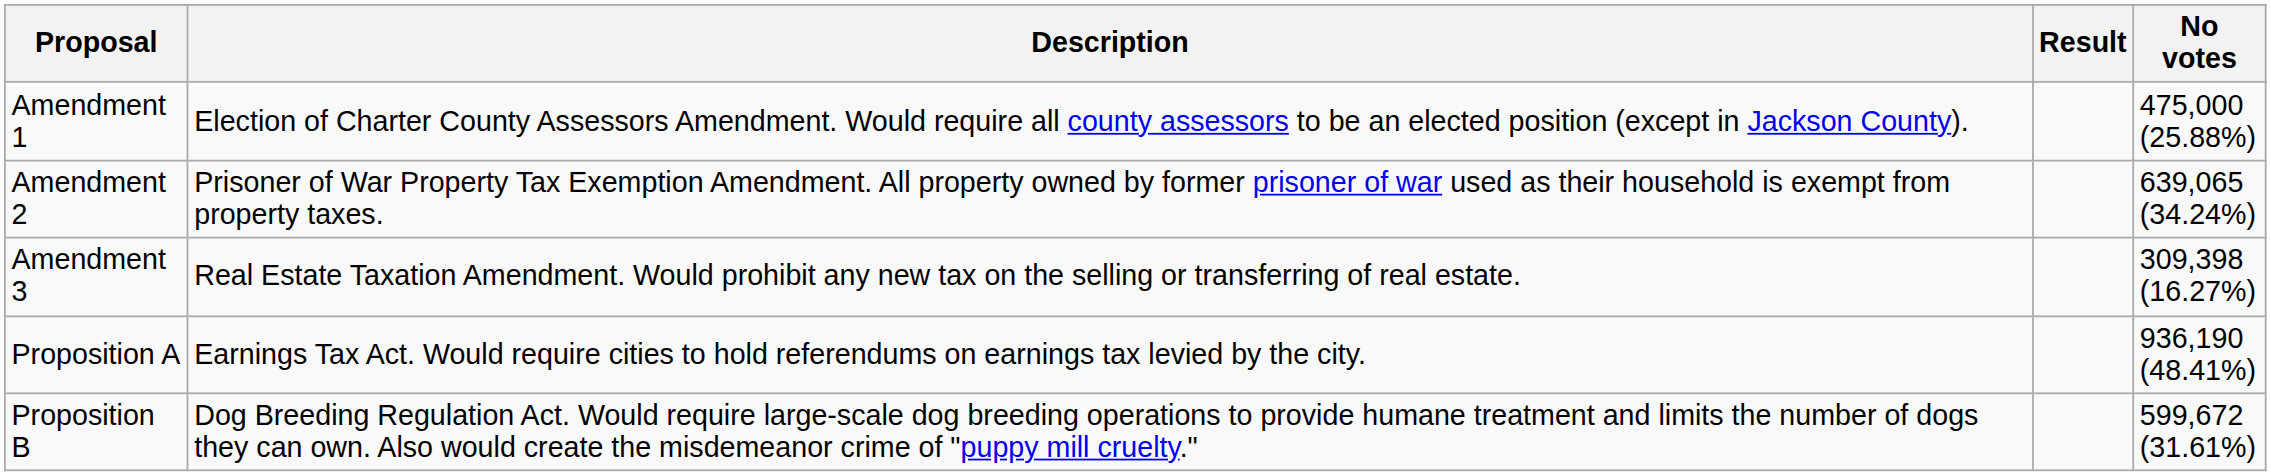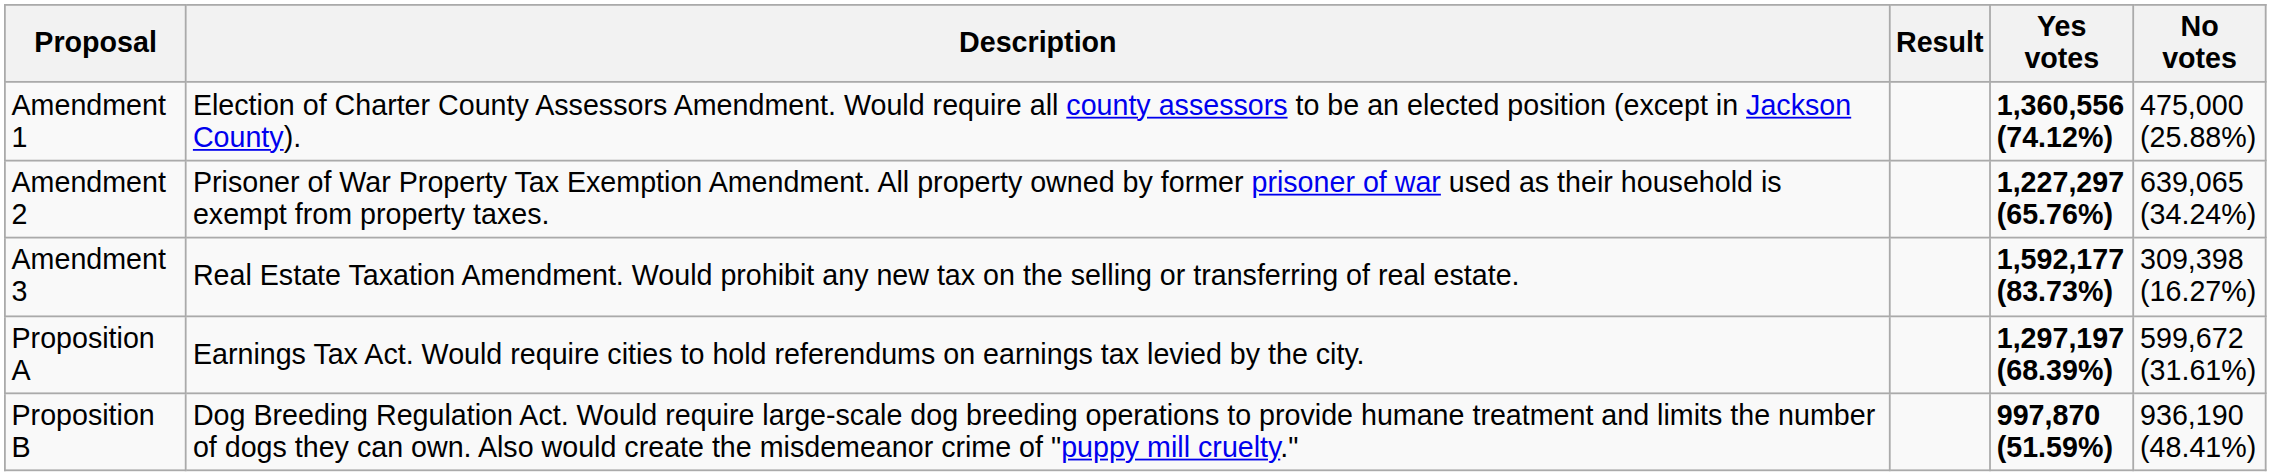+ column: Yes votes | 1,360,556 (74.12%) | 1,227,297 (65.76%) | 1,592,177 (83.73%) | 1,297,197 (68.39%) | 997,870 (51.59%)
Proposition A | No votes: 936,190 (48.41%) -> 599,672 (31.61%)
Proposition B | No votes: 599,672 (31.61%) -> 936,190 (48.41%)
